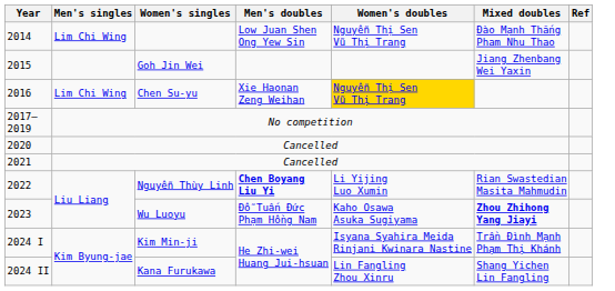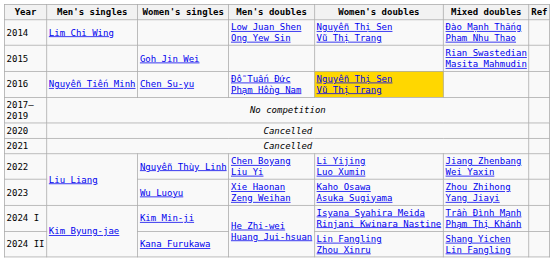Goh Jin Wei | Mixed doubles: Jiang Zhenbang Wei Yaxin -> Rian Swastedian Masita Mahmudin
Chen Su-yu | Men's singles: Lim Chi Wing -> Nguyễn Tiến Minh
Chen Su-yu | Men's doubles: Xie Haonan Zeng Weihan -> Đỗ Tuấn Đức Phạm Hồng Nam
Nguyễn Thùy Linh | Men's doubles: bold -> normal
Nguyễn Thùy Linh | Mixed doubles: Rian Swastedian Masita Mahmudin -> Jiang Zhenbang Wei Yaxin
Wu Luoyu | Men's doubles: Đỗ Tuấn Đức Phạm Hồng Nam -> Xie Haonan Zeng Weihan
Wu Luoyu | Mixed doubles: bold -> normal
